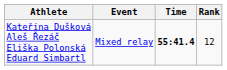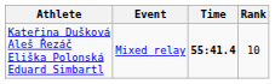Kateřina Dušková Aleš Řezáč Eliška Polonská Eduard Simbartl | Rank: 12 -> 10
